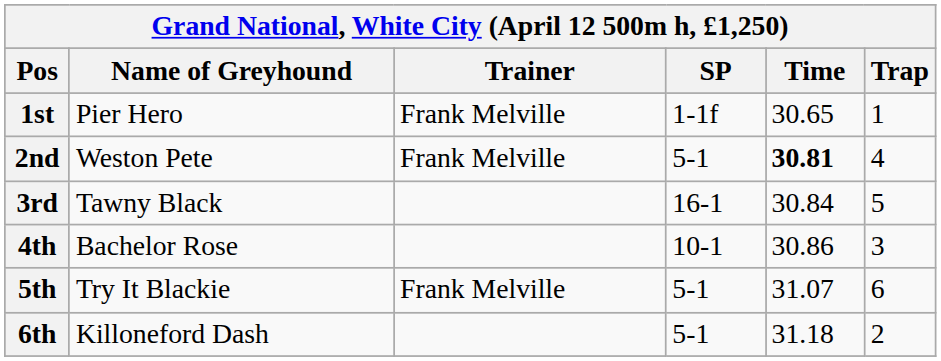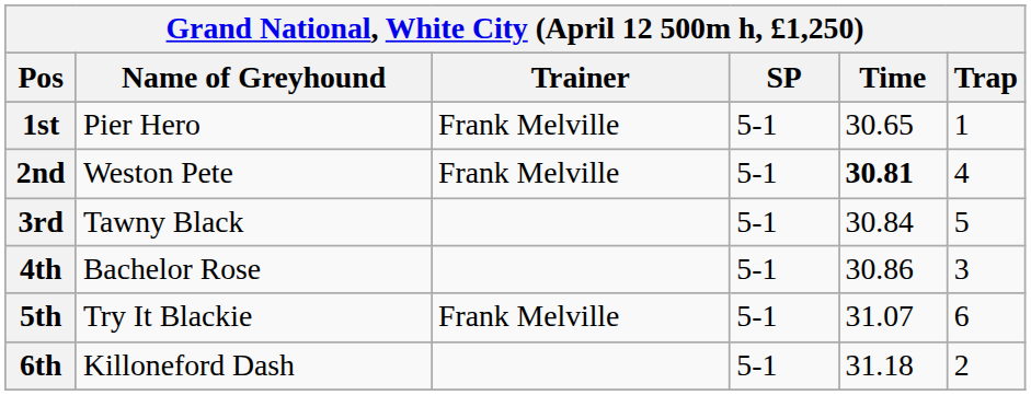1st | SP: 1-1f -> 5-1
3rd | SP: 16-1 -> 5-1
4th | SP: 10-1 -> 5-1
